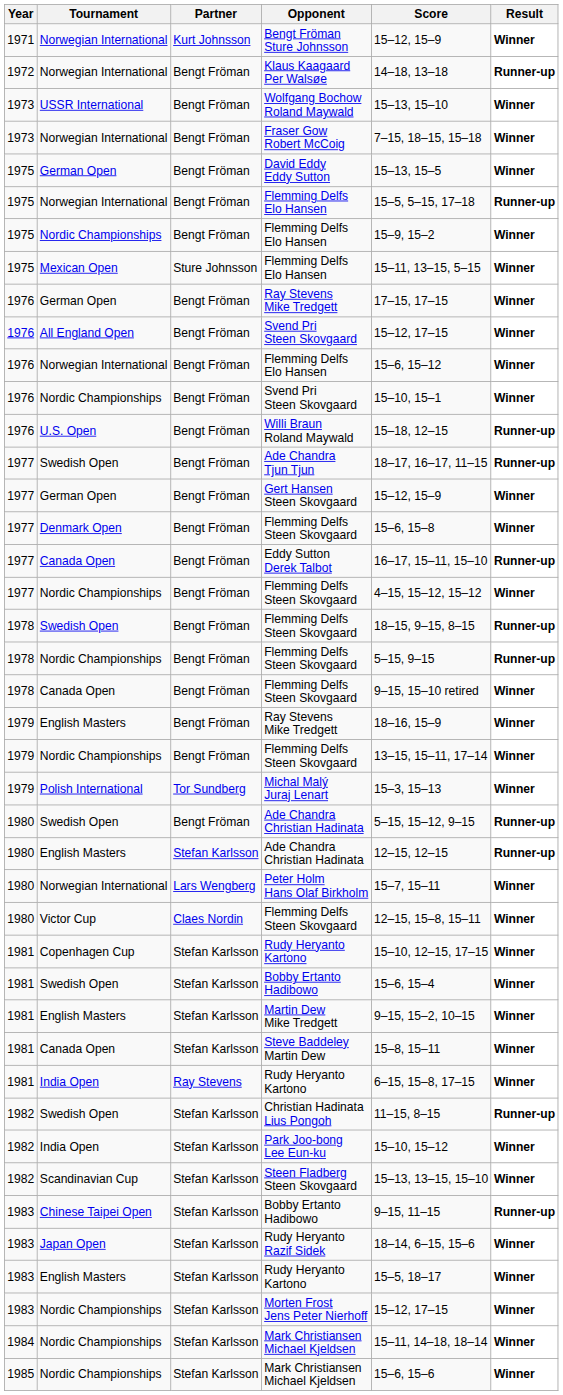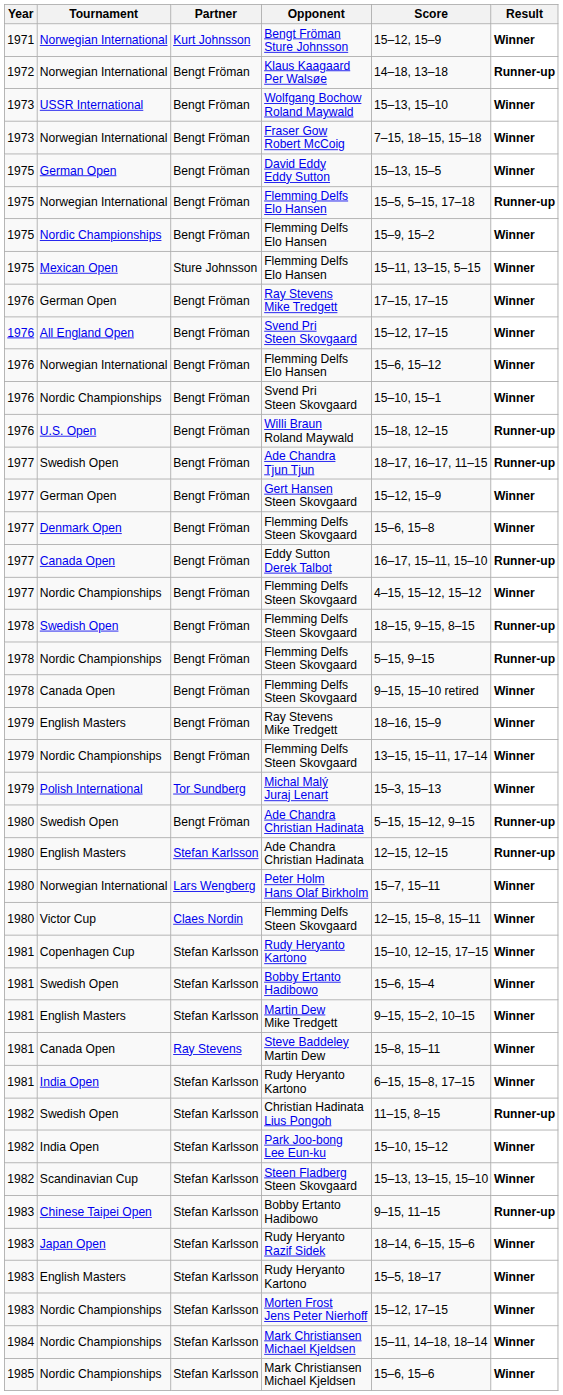Steve Baddeley Martin Dew | Partner: Stefan Karlsson -> Ray Stevens
India Open / Rudy Heryanto Kartono | Partner: Ray Stevens -> Stefan Karlsson
